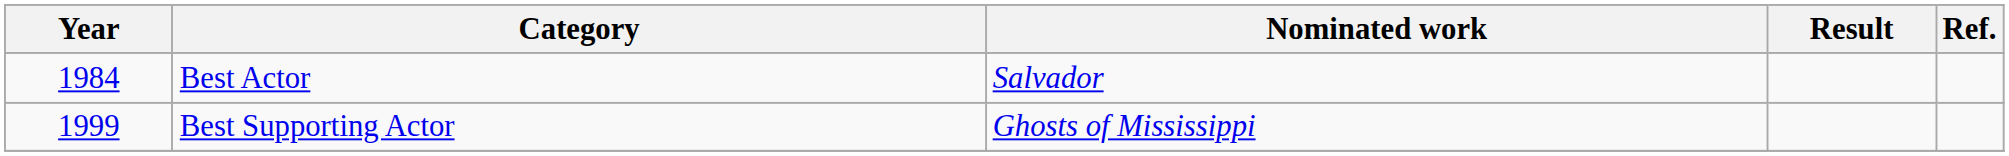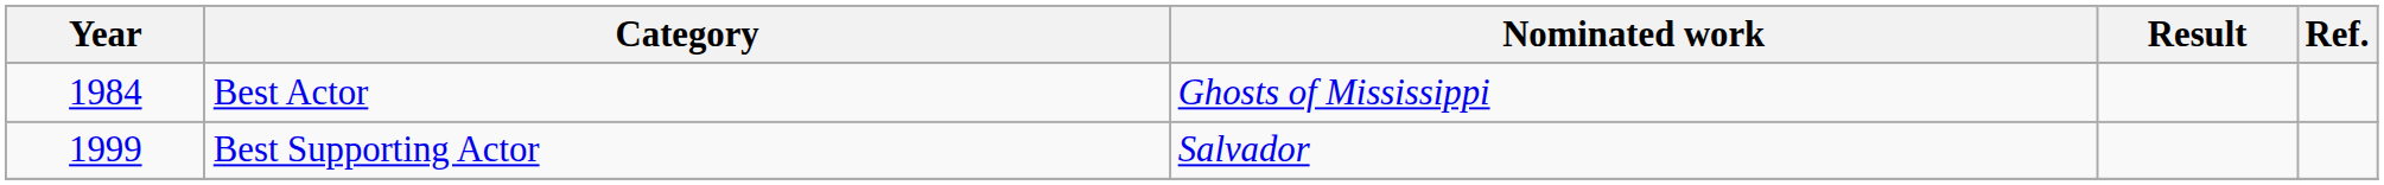Best Actor | Nominated work: Salvador -> Ghosts of Mississippi
Best Supporting Actor | Nominated work: Ghosts of Mississippi -> Salvador
